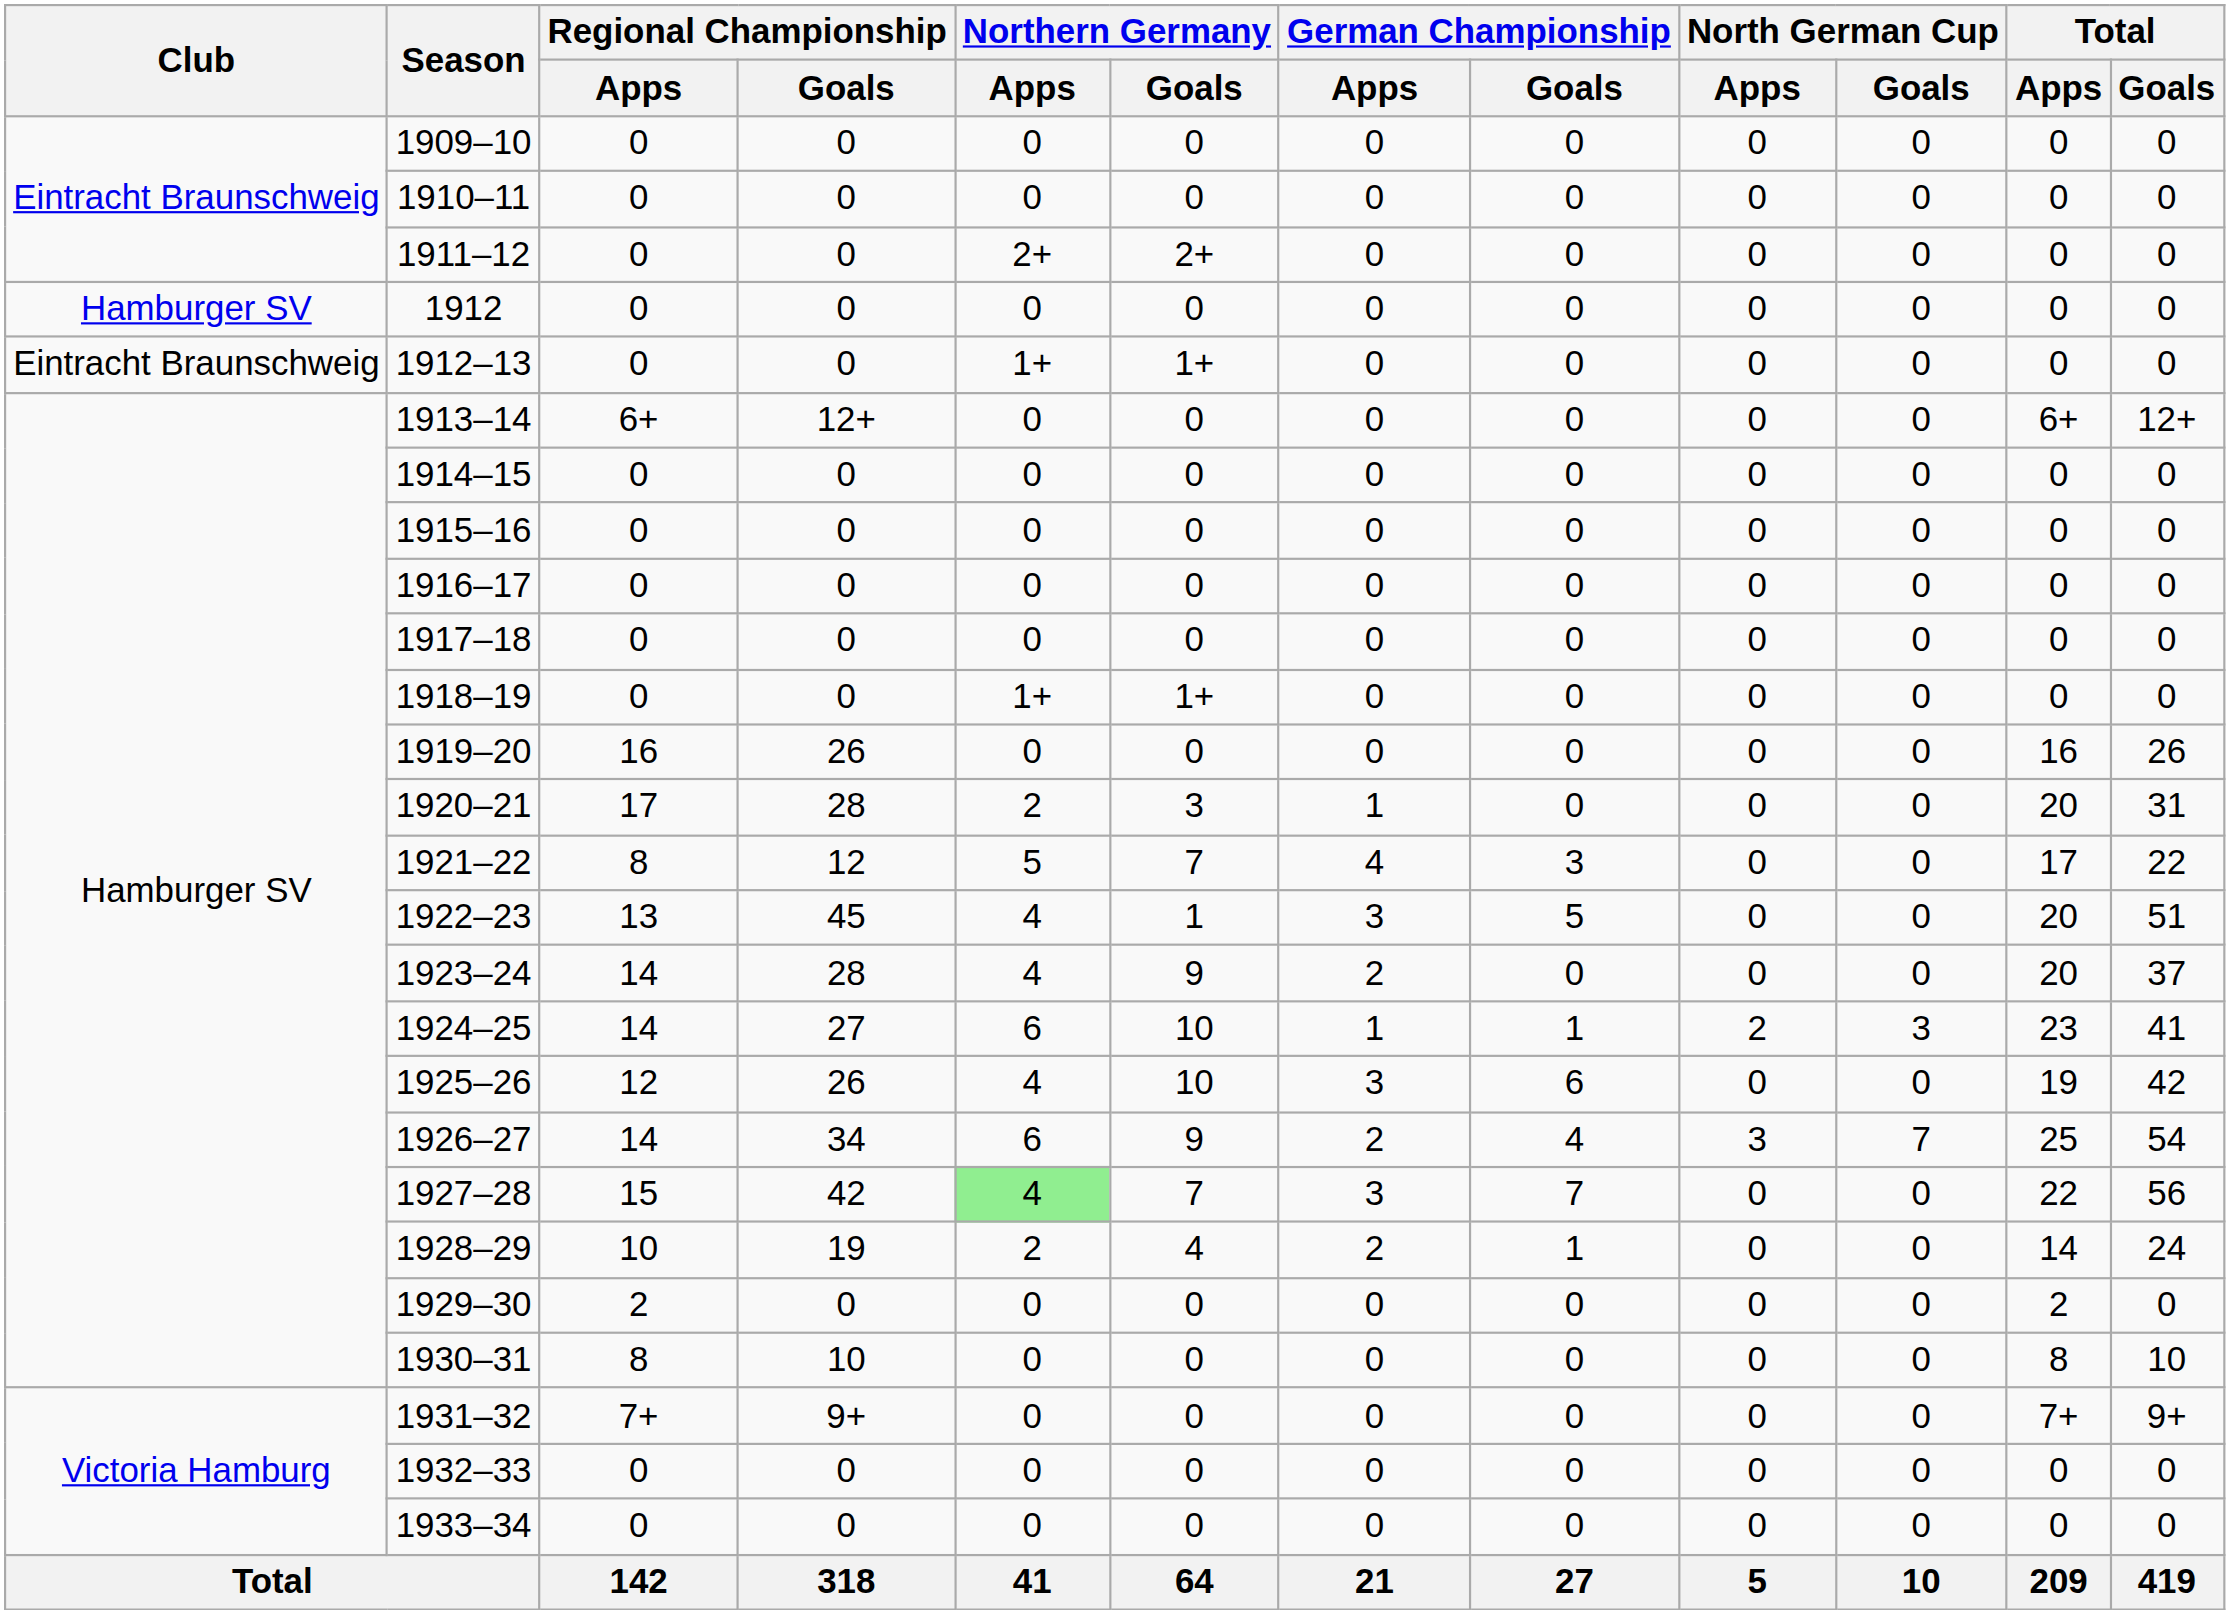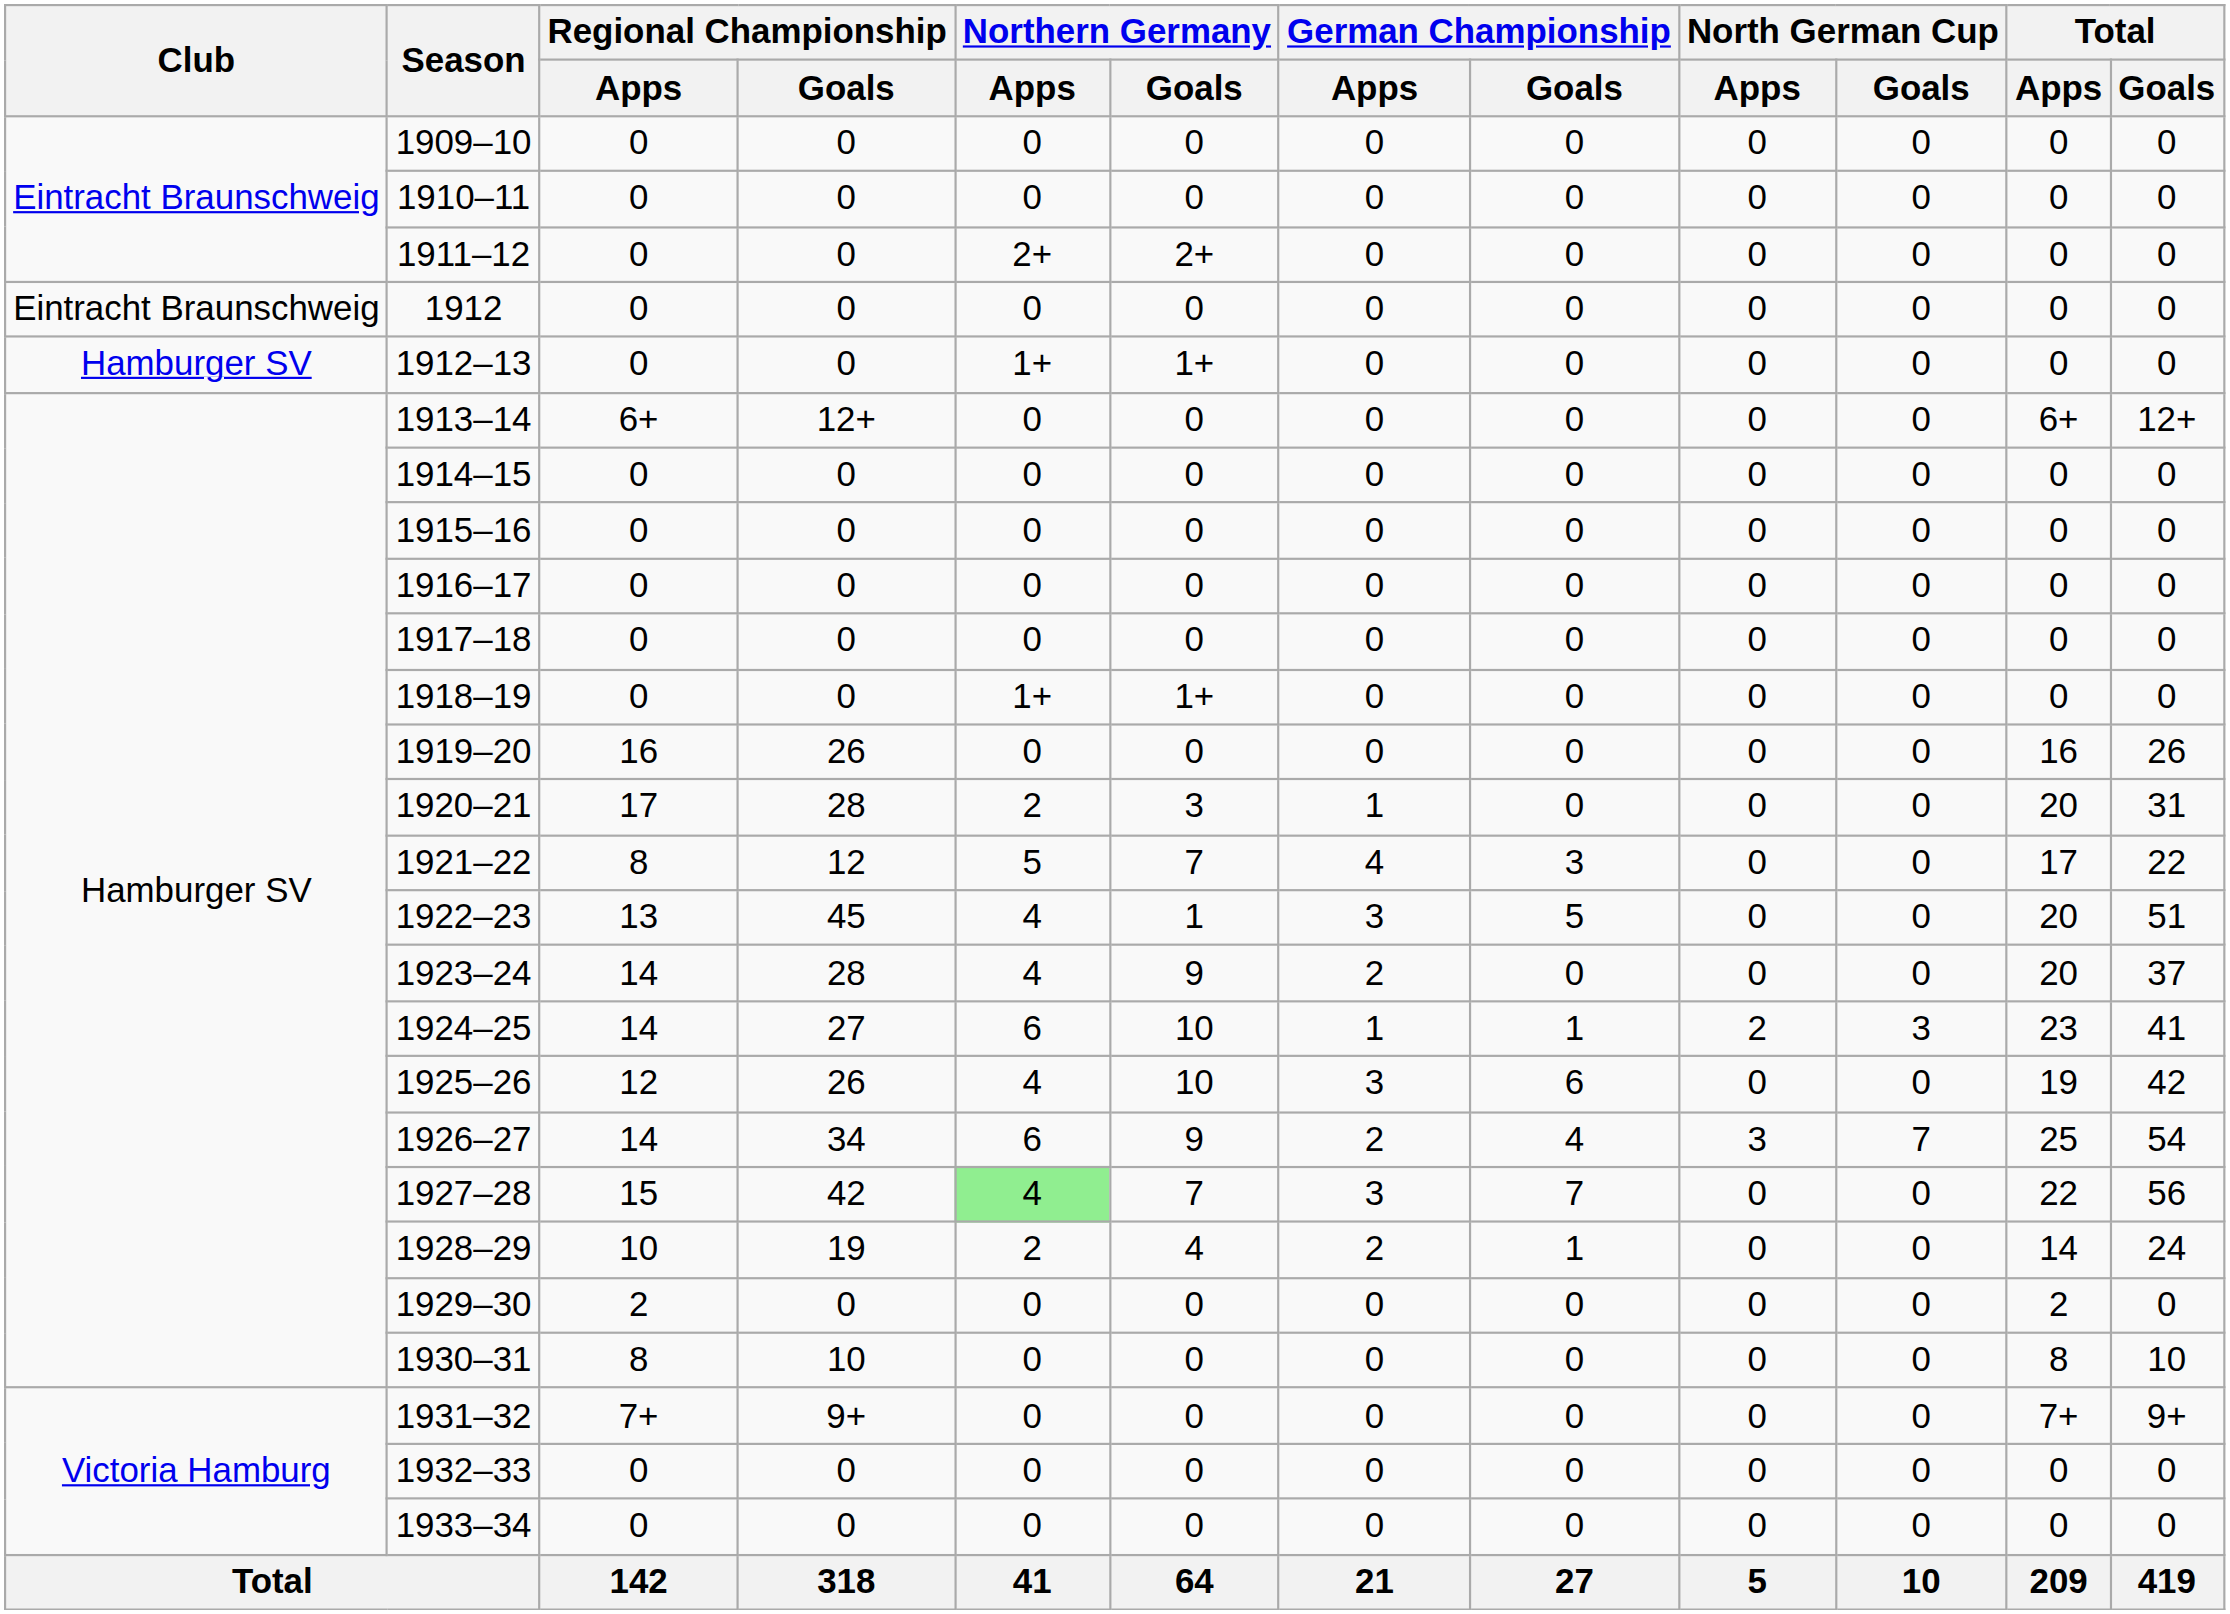1912 | Club: Hamburger SV -> Eintracht Braunschweig
1912–13 | Club: Eintracht Braunschweig -> Hamburger SV
